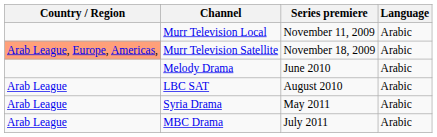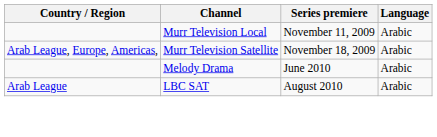Murr Television Satellite | Country / Region: lightsalmon background -> no background
- row: Arab League | Syria Drama | May 2011 | Arabic
- row: Arab League | MBC Drama | July 2011 | Arabic
